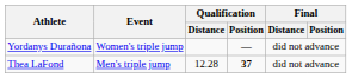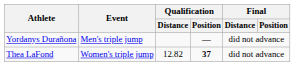Yordanys Durañona | Event: Women's triple jump -> Men's triple jump
Thea LaFond | Event: Men's triple jump -> Women's triple jump
Thea LaFond | Qualification / Distance: 12.28 -> 12.82
